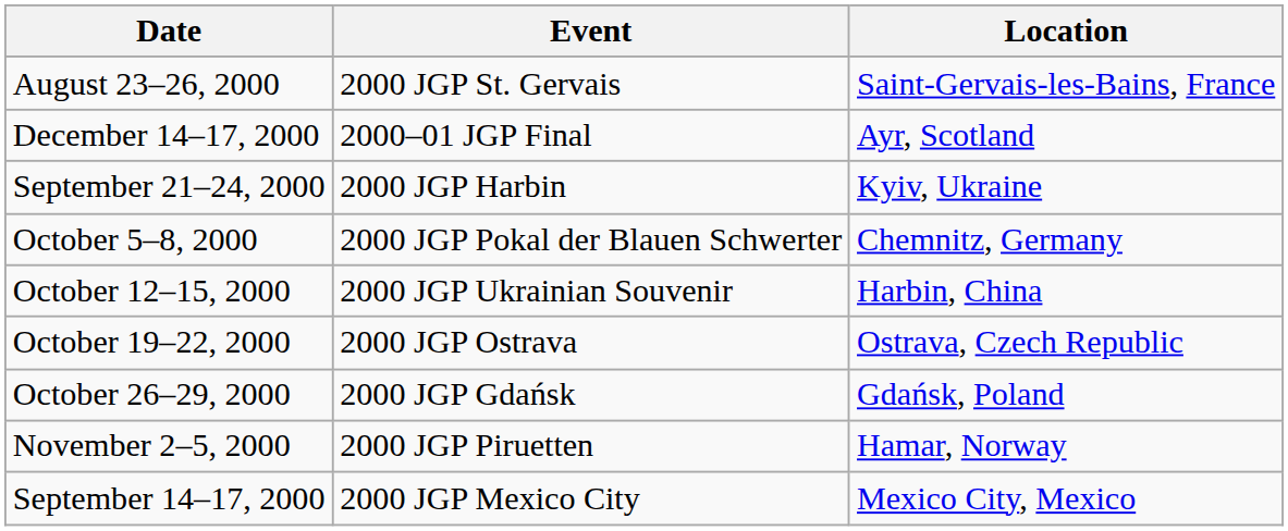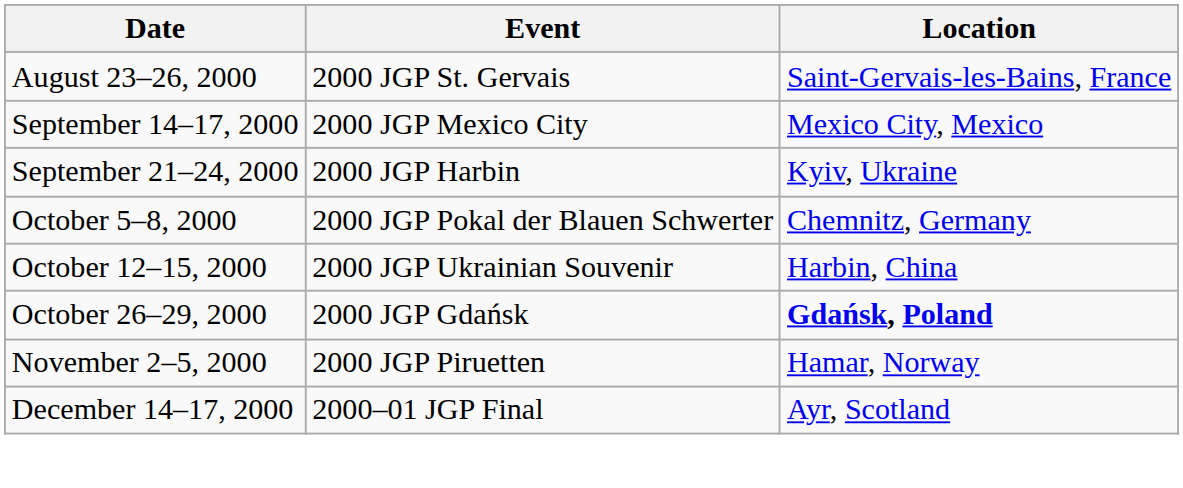rows swapped: September 14–17, 2000 <-> December 14–17, 2000
- row: October 19–22, 2000 | 2000 JGP Ostrava | Ostrava, Czech Republic
October 26–29, 2000 | Location: normal -> bold
